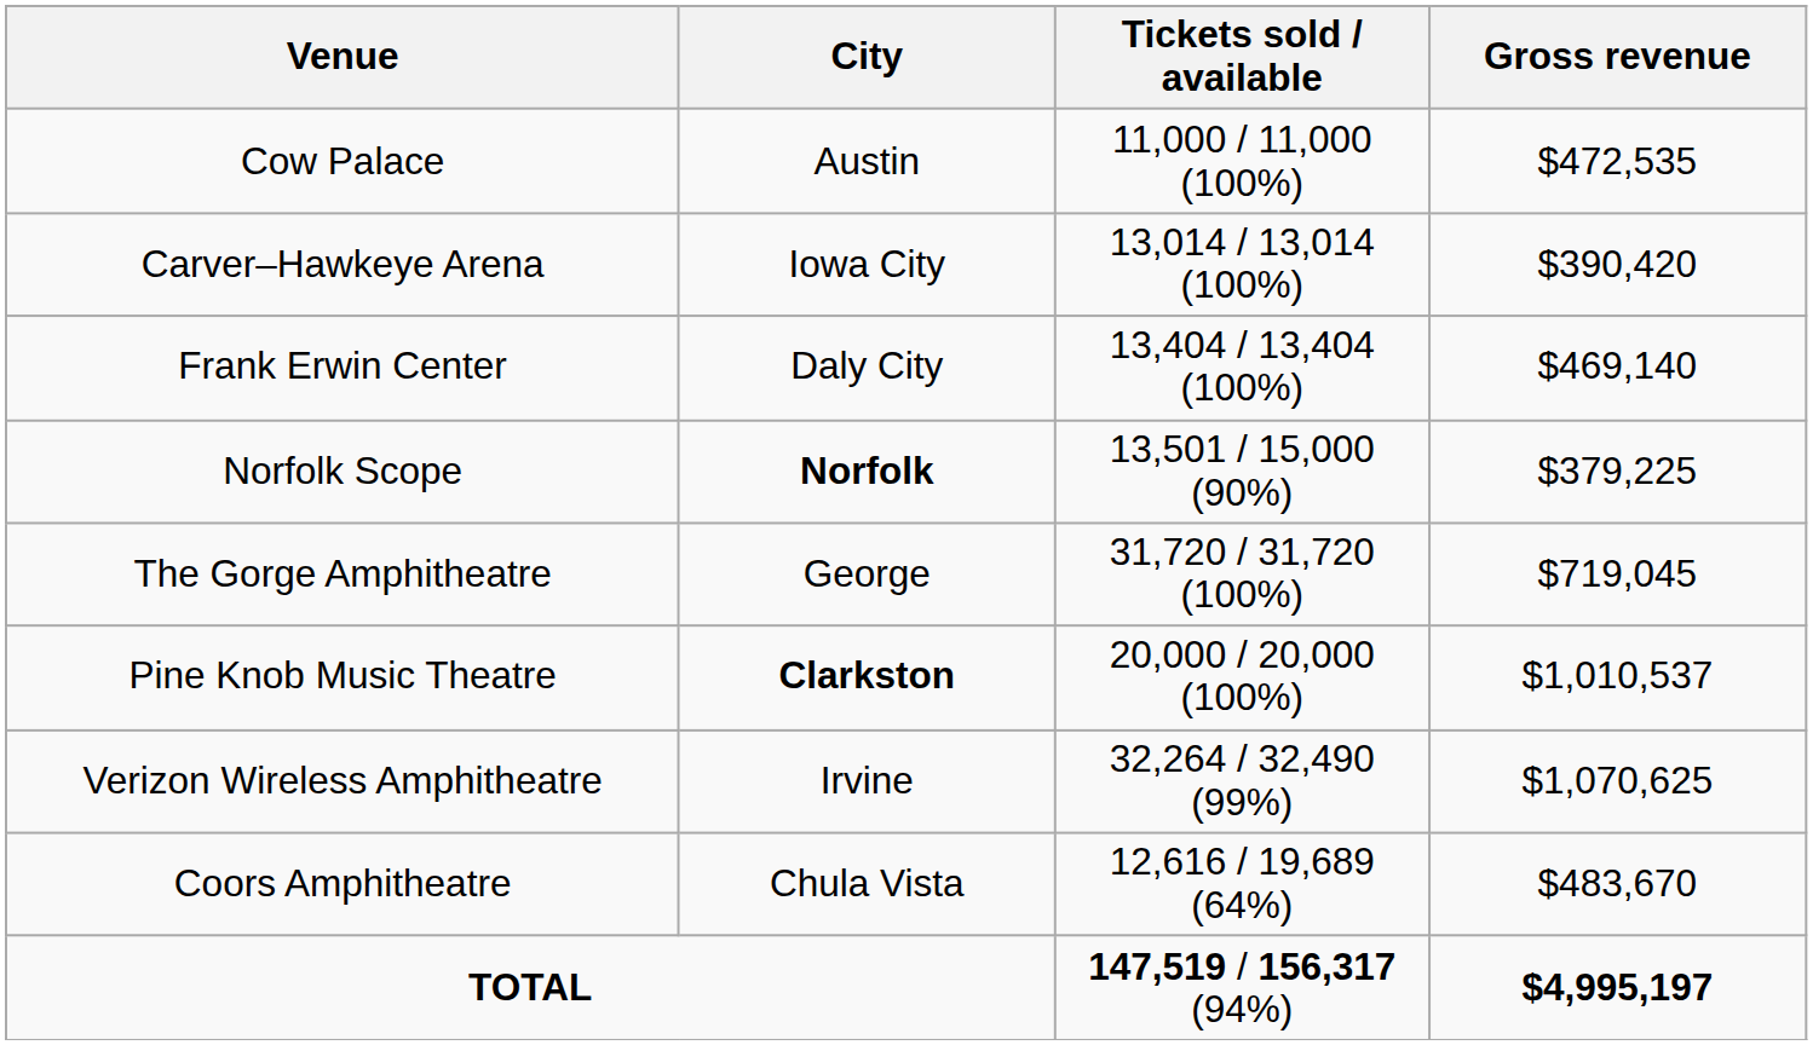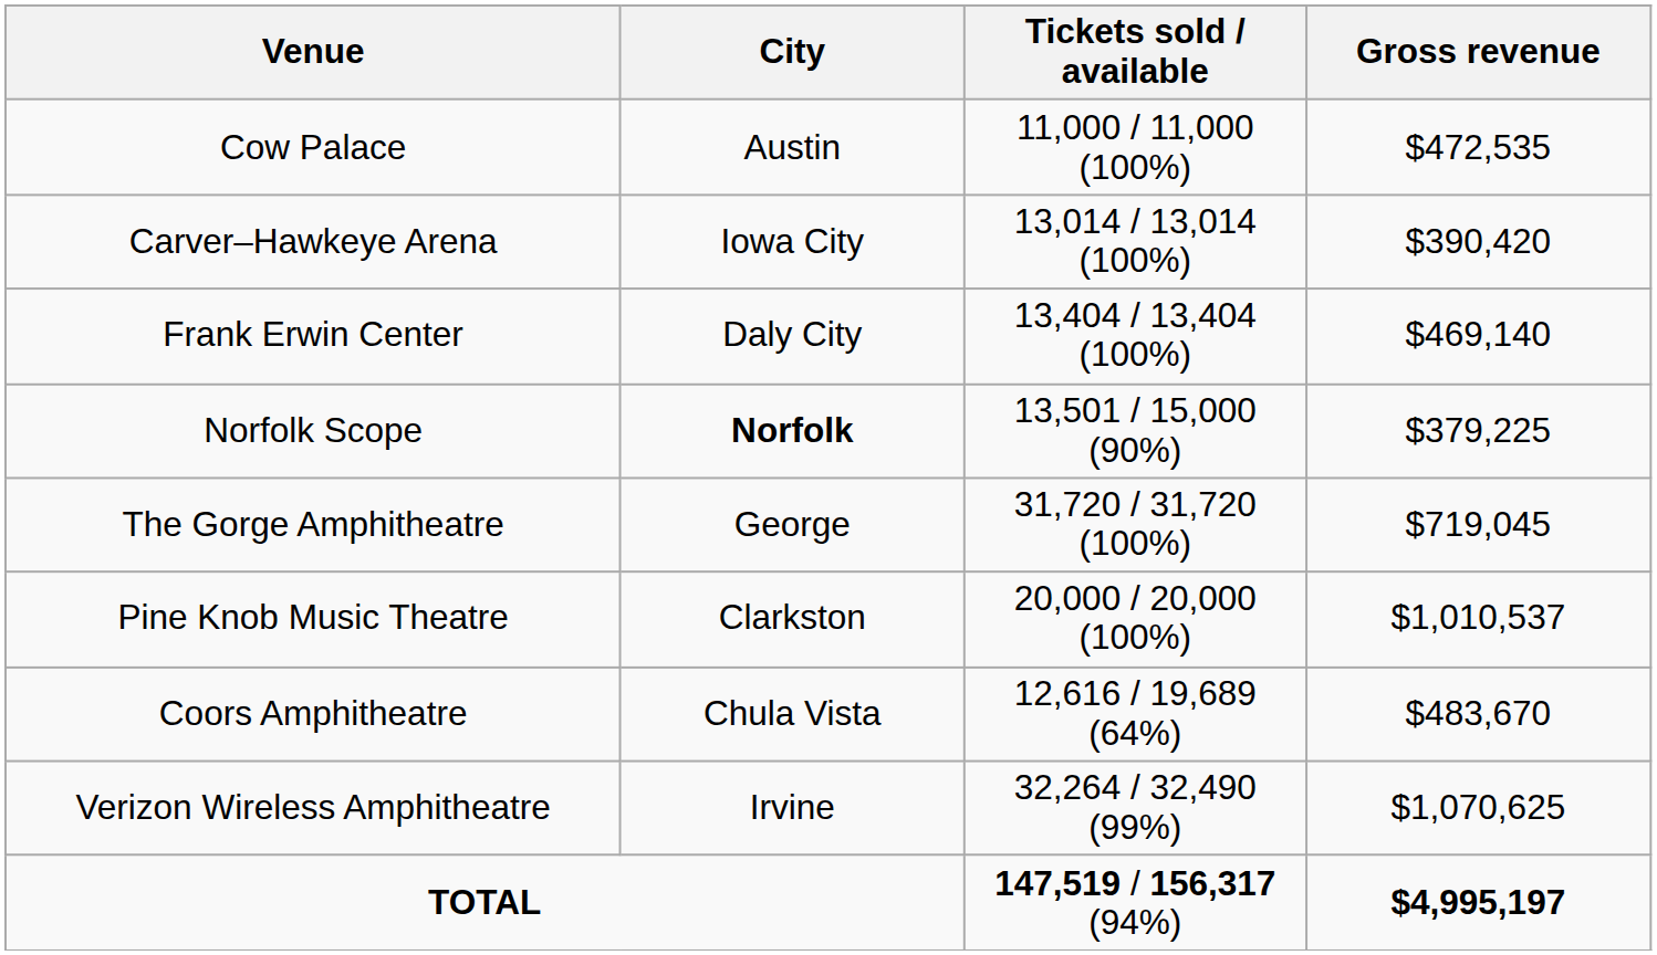Pine Knob Music Theatre | City: bold -> normal
rows swapped: Verizon Wireless Amphitheatre <-> Coors Amphitheatre
